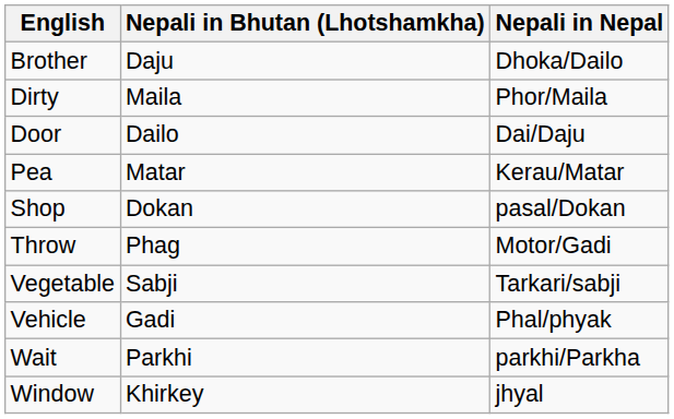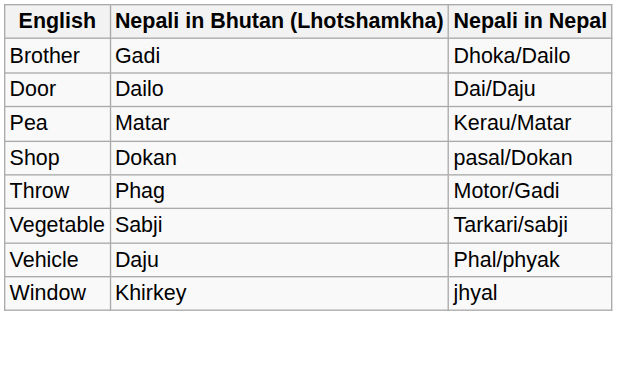Brother | Nepali in Bhutan (Lhotshamkha): Daju -> Gadi
- row: Dirty | Maila | Phor/Maila
Vehicle | Nepali in Bhutan (Lhotshamkha): Gadi -> Daju
- row: Wait | Parkhi | parkhi/Parkha
